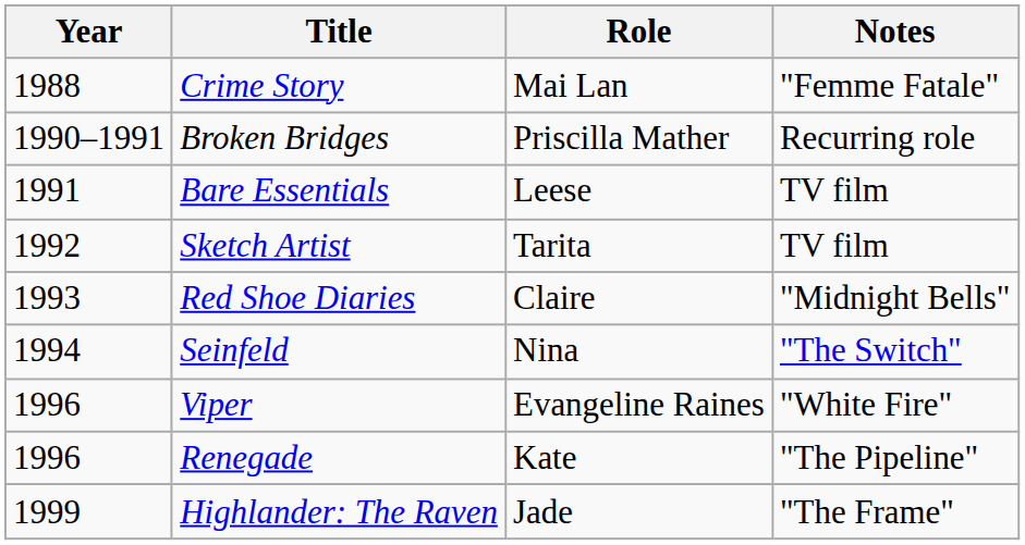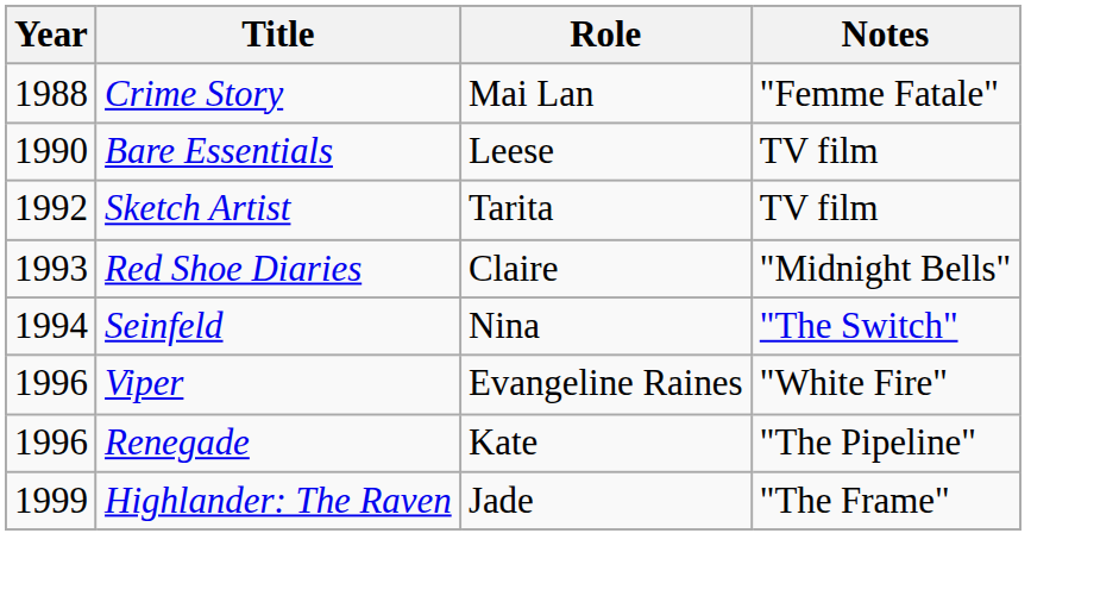- row: 1990–1991 | Broken Bridges | Priscilla Mather | Recurring role
Bare Essentials | Year: 1991 -> 1990
